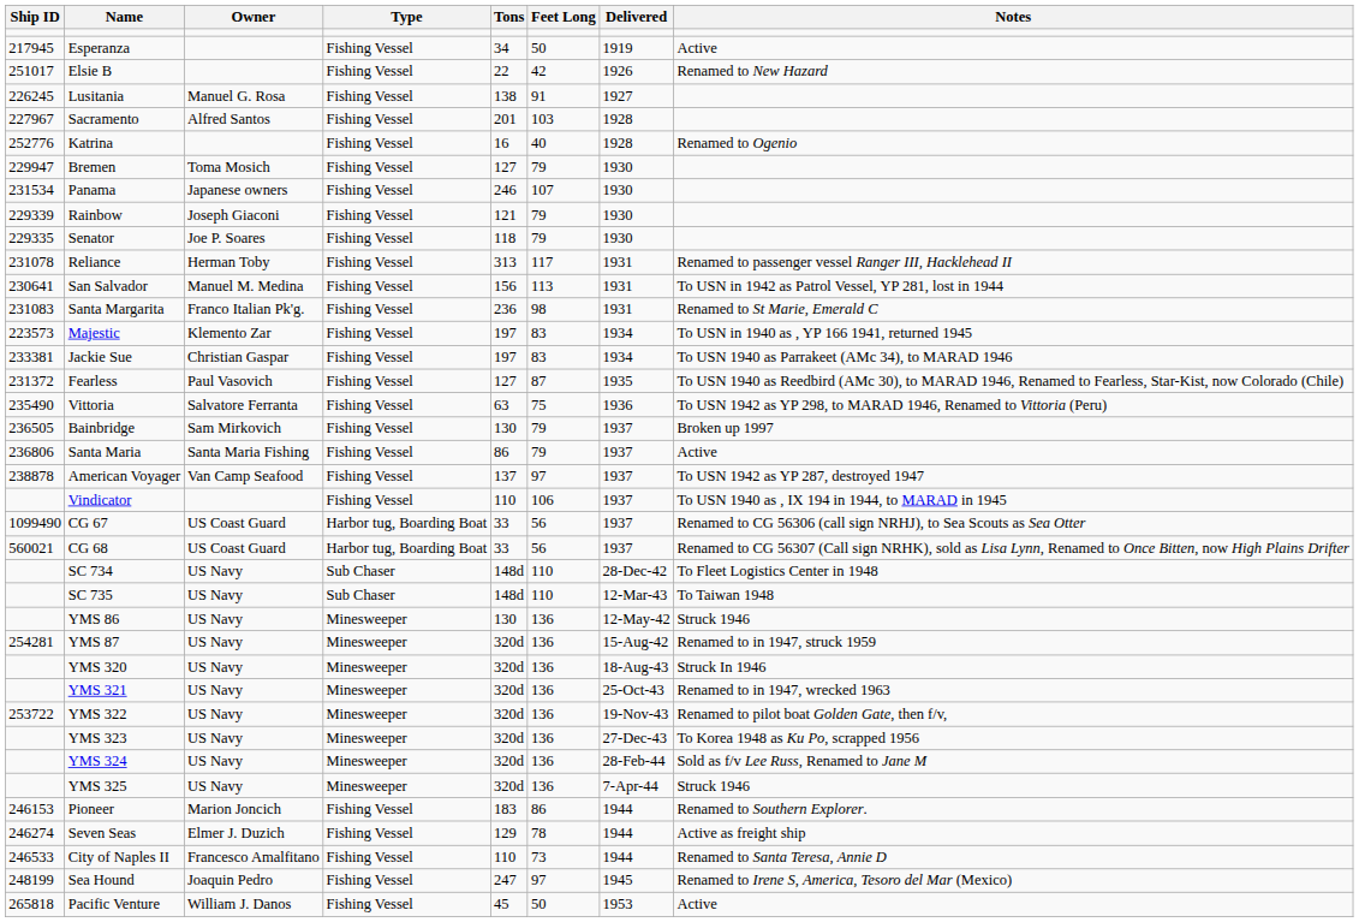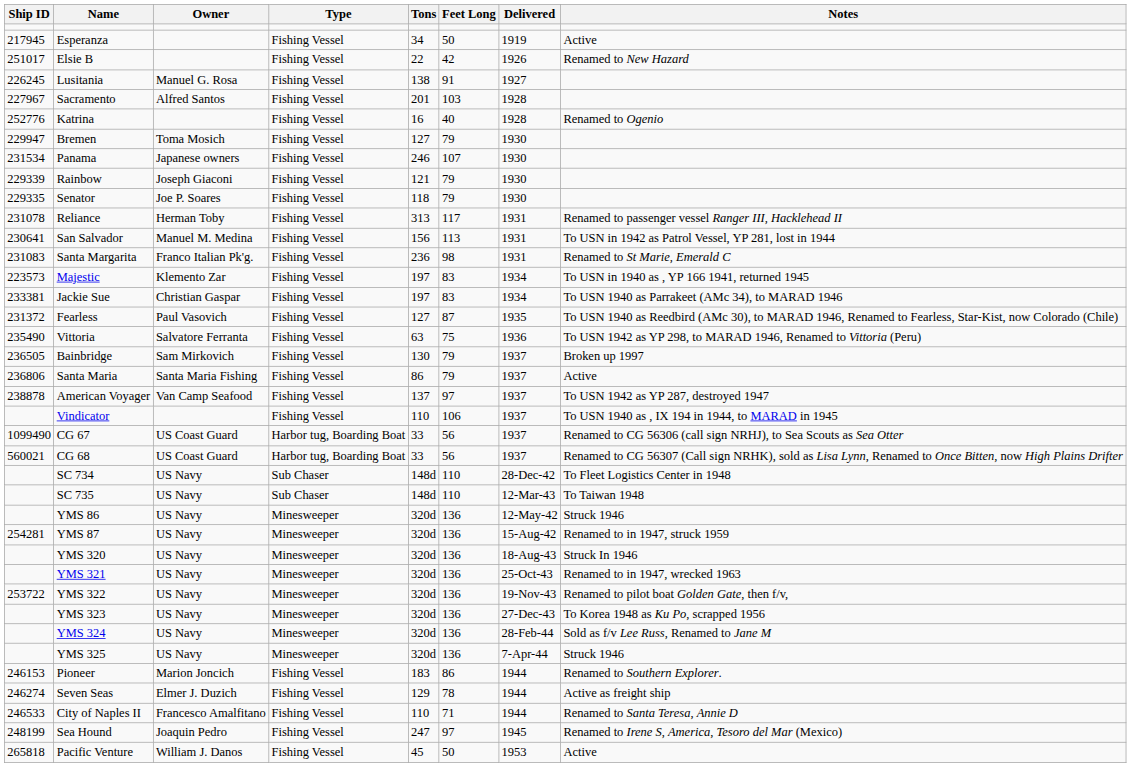YMS 86 | Tons: 130 -> 320d
City of Naples II | Feet Long: 73 -> 71
